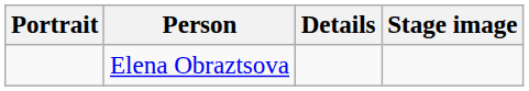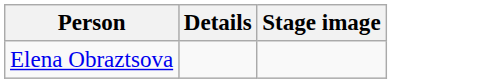- column: Portrait
